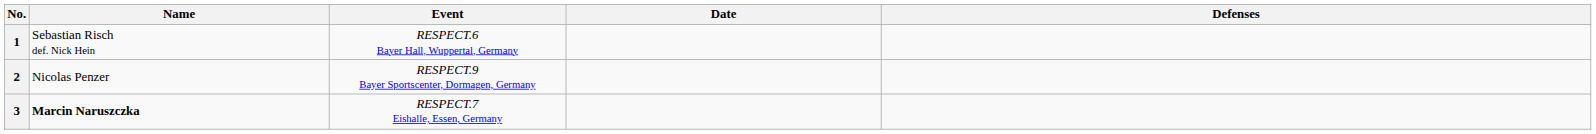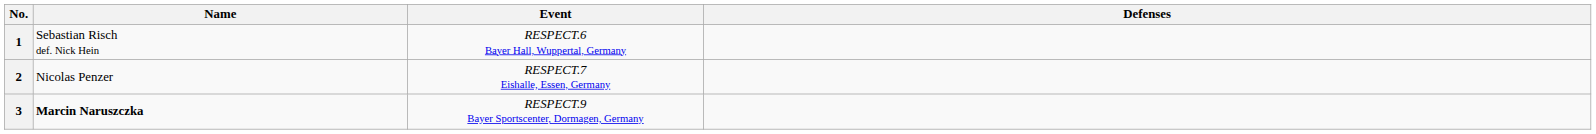- column: Date
2 | Event: RESPECT.9 Bayer Sportscenter, Dormagen, Germany -> RESPECT.7 Eishalle, Essen, Germany
3 | Event: RESPECT.7 Eishalle, Essen, Germany -> RESPECT.9 Bayer Sportscenter, Dormagen, Germany
